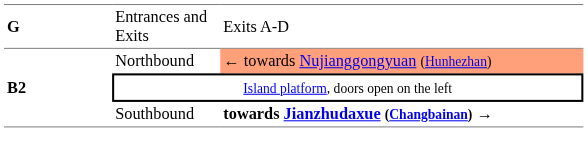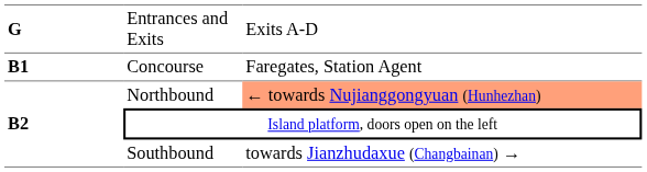+ row: B1 | Concourse | Faregates, Station Agent
Southbound | column 3: bold -> normal
